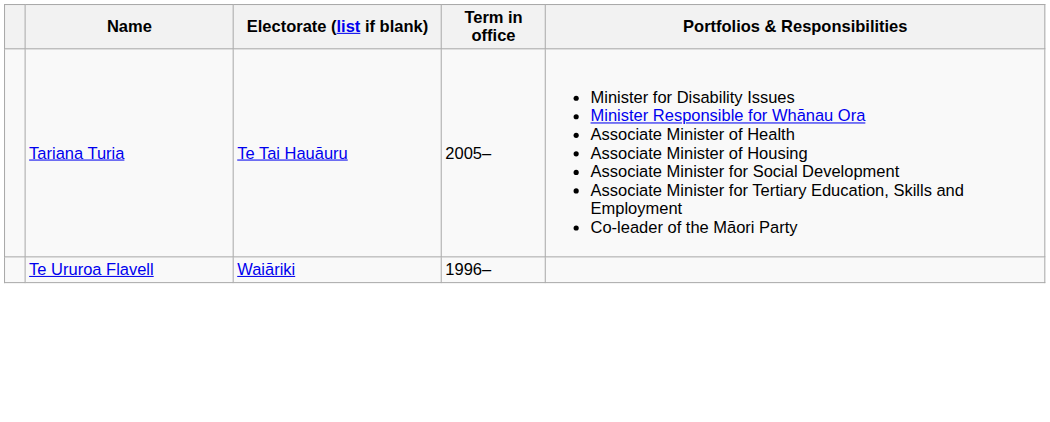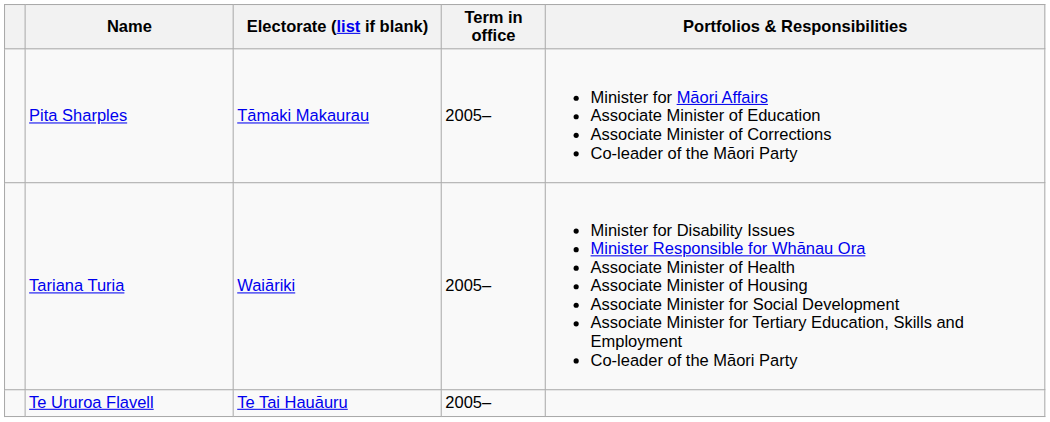+ row: Pita Sharples | Tāmaki Makaurau | 2005– | Minister for Māori Affairs Associate Minister of Education Associate Minister of Corrections Co-leader of the Māori Party
Tariana Turia | Electorate (list if blank): Te Tai Hauāuru -> Waiāriki
Te Ururoa Flavell | Electorate (list if blank): Waiāriki -> Te Tai Hauāuru
Te Ururoa Flavell | Term in office: 1996– -> 2005–
